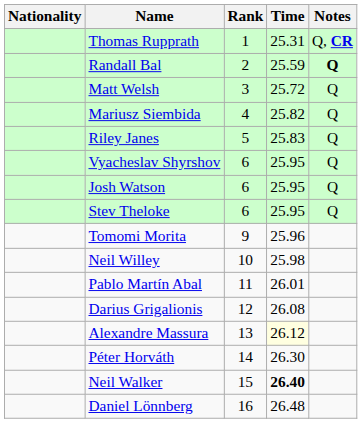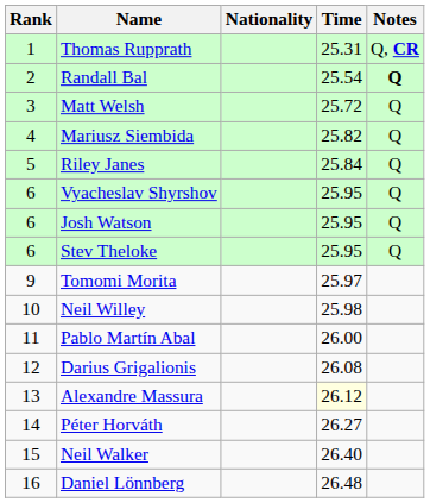columns swapped: Rank <-> Nationality
Randall Bal | Time: 25.59 -> 25.54
Riley Janes | Time: 25.83 -> 25.84
Tomomi Morita | Time: 25.96 -> 25.97
Pablo Martín Abal | Time: 26.01 -> 26.00
Péter Horváth | Time: 26.30 -> 26.27
Neil Walker | Time: bold -> normal
